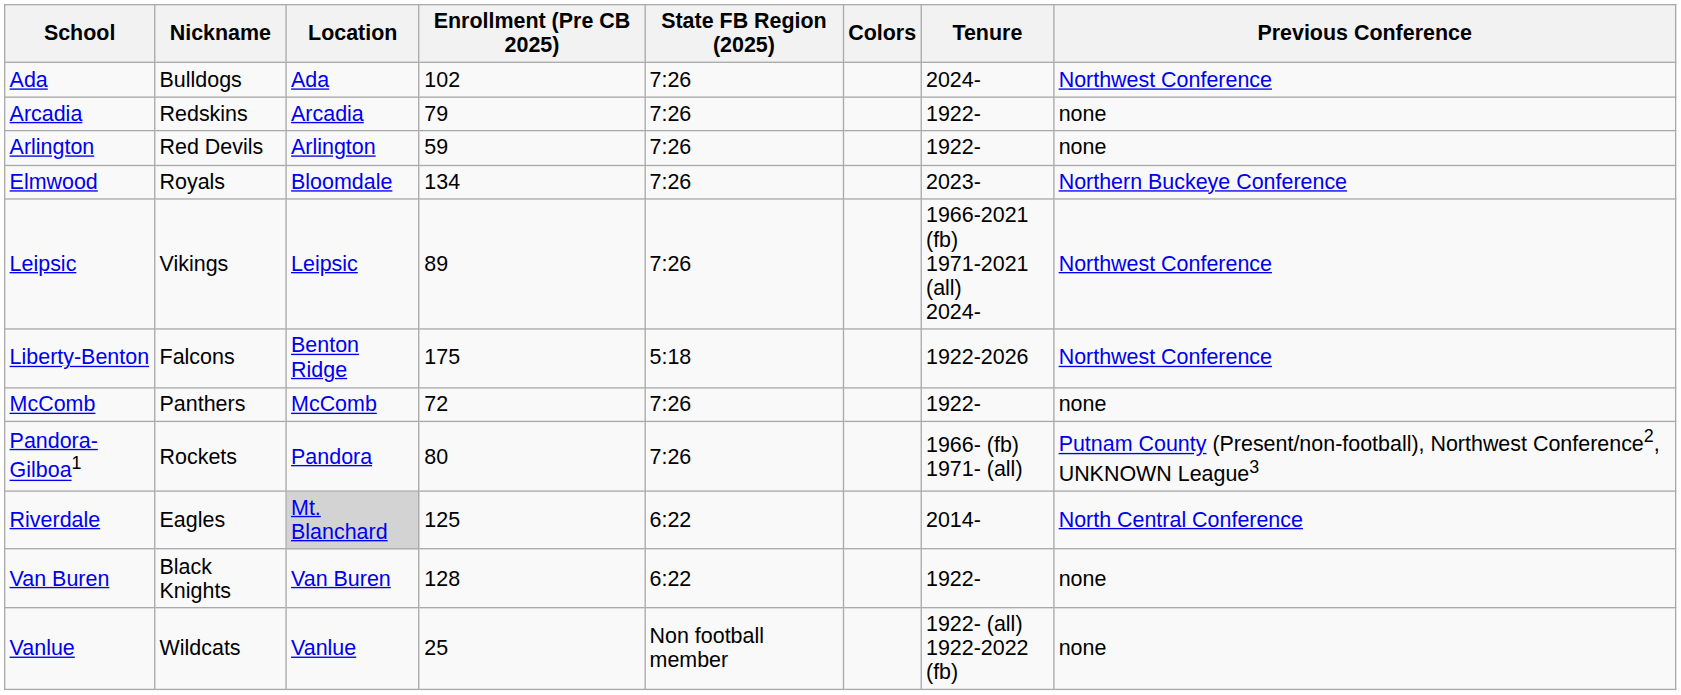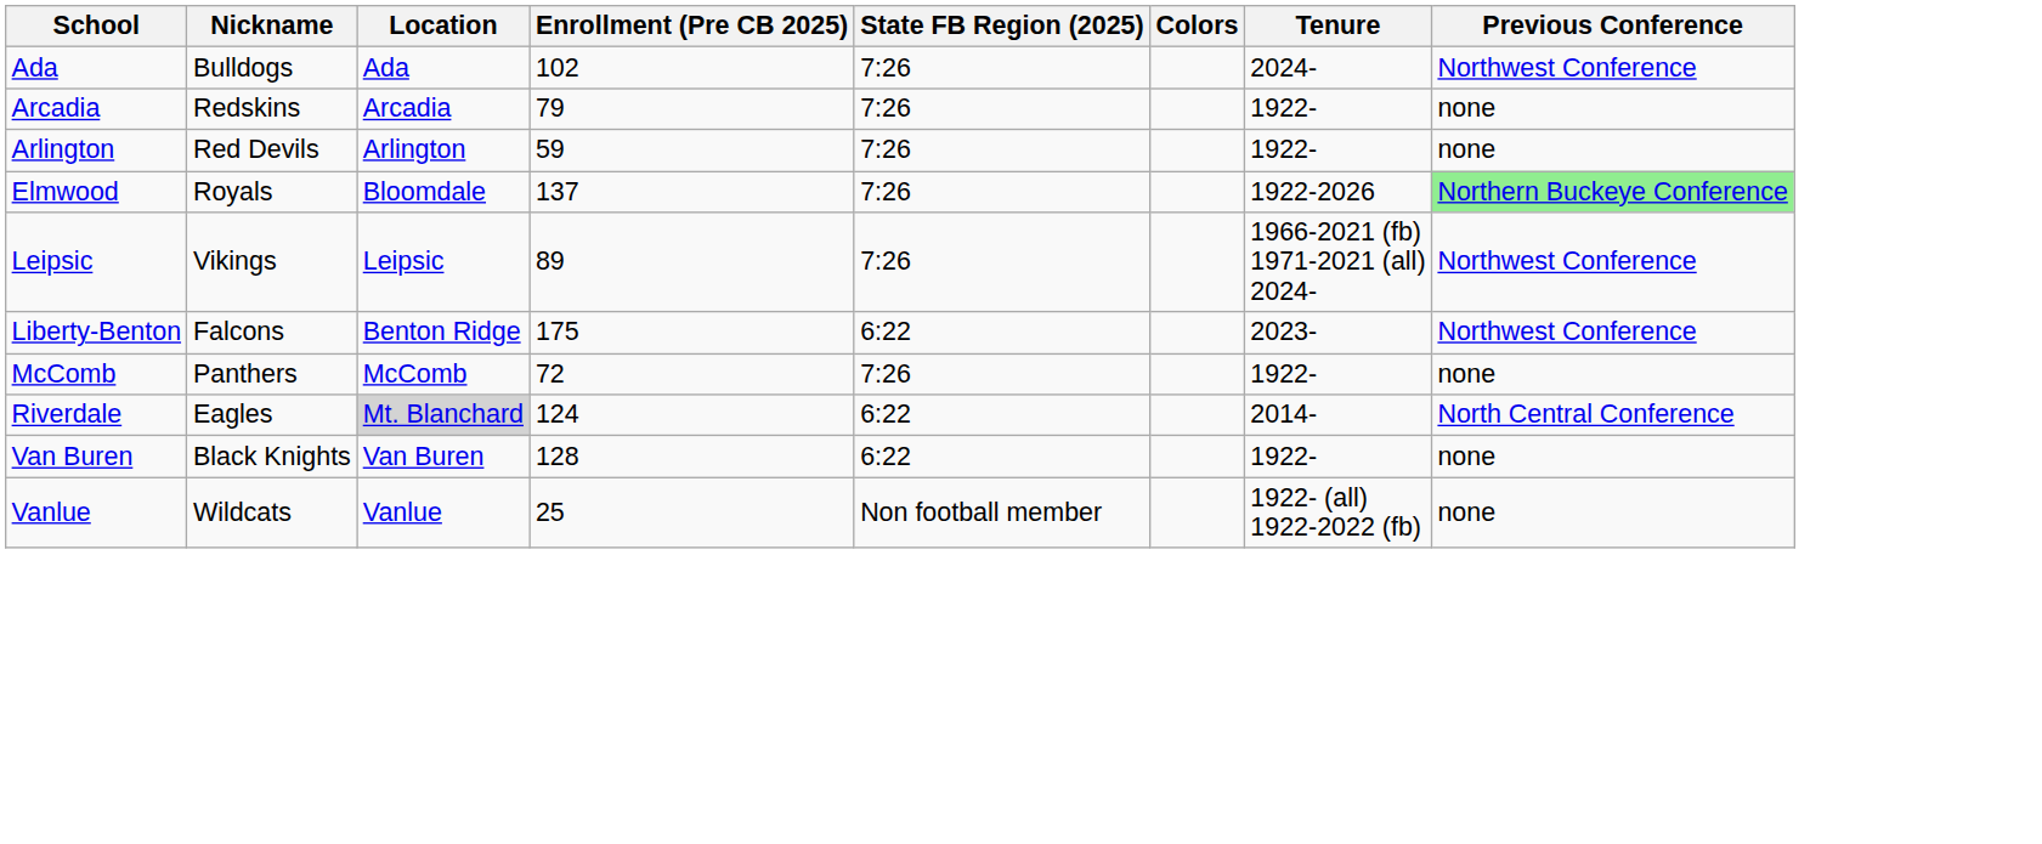Elmwood | Enrollment (Pre CB 2025): 134 -> 137
Elmwood | Tenure: 2023- -> 1922-2026
Elmwood | Previous Conference: no background -> lightgreen background
Liberty-Benton | State FB Region (2025): 5:18 -> 6:22
Liberty-Benton | Tenure: 1922-2026 -> 2023-
- row: Pandora-Gilboa1 | Rockets | Pandora | 80 | 7:26 | 1966- (fb) 1971- (all) | Putnam County (Present/non-football), Northwest Conference2, UNKNOWN League3
Riverdale | Enrollment (Pre CB 2025): 125 -> 124
